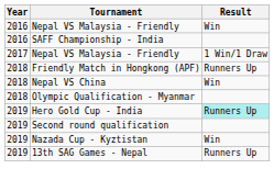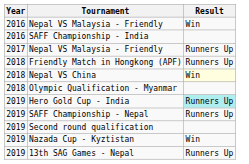2017 / Nepal VS Malaysia - Friendly | Result: 1 Win/1 Draw -> Runners Up
Nepal VS China | Result: no background -> lightyellow background
+ row: 2019 | SAFF Championship - Nepal | Runners Up
